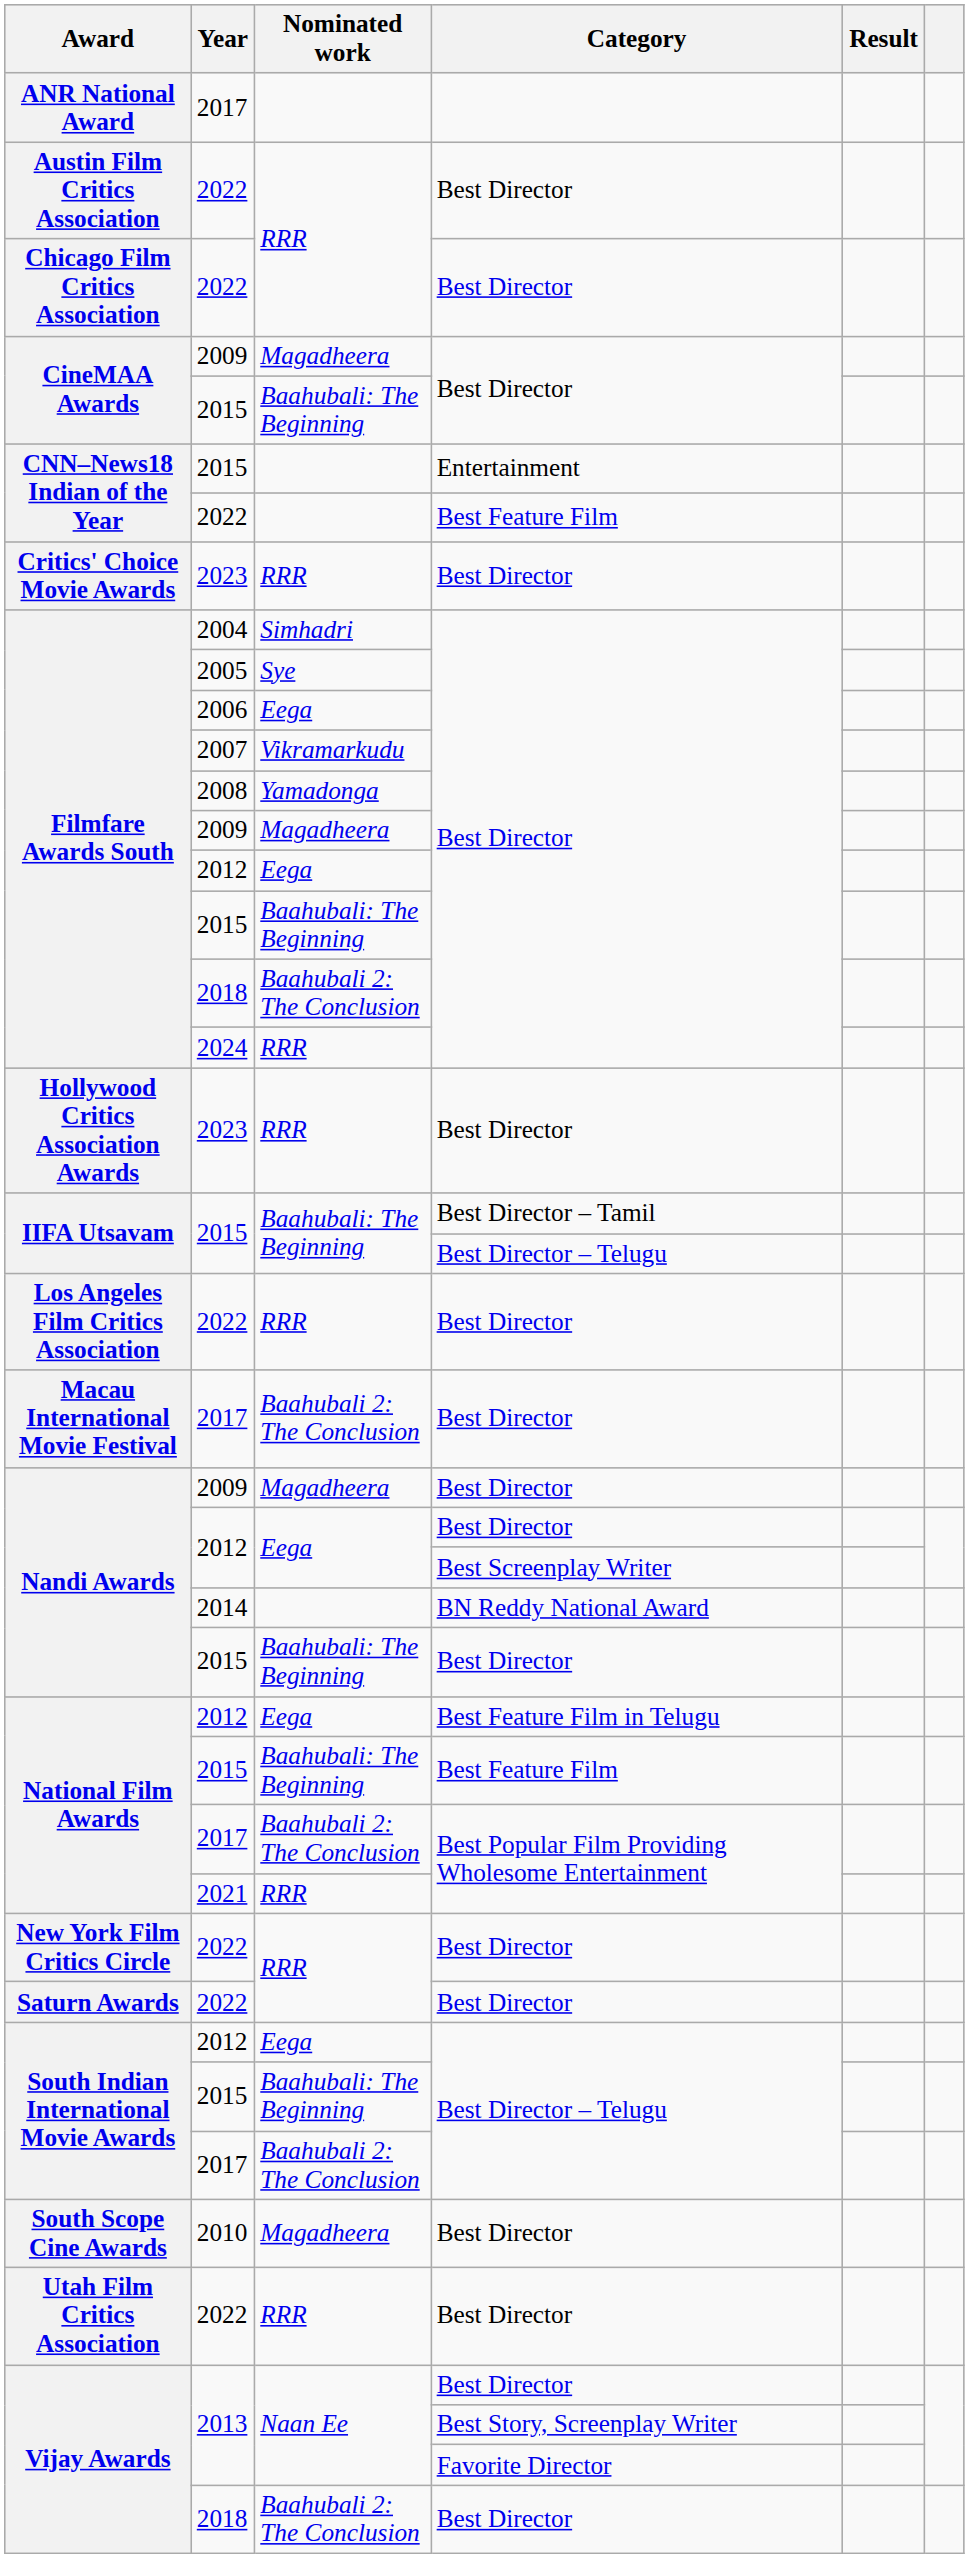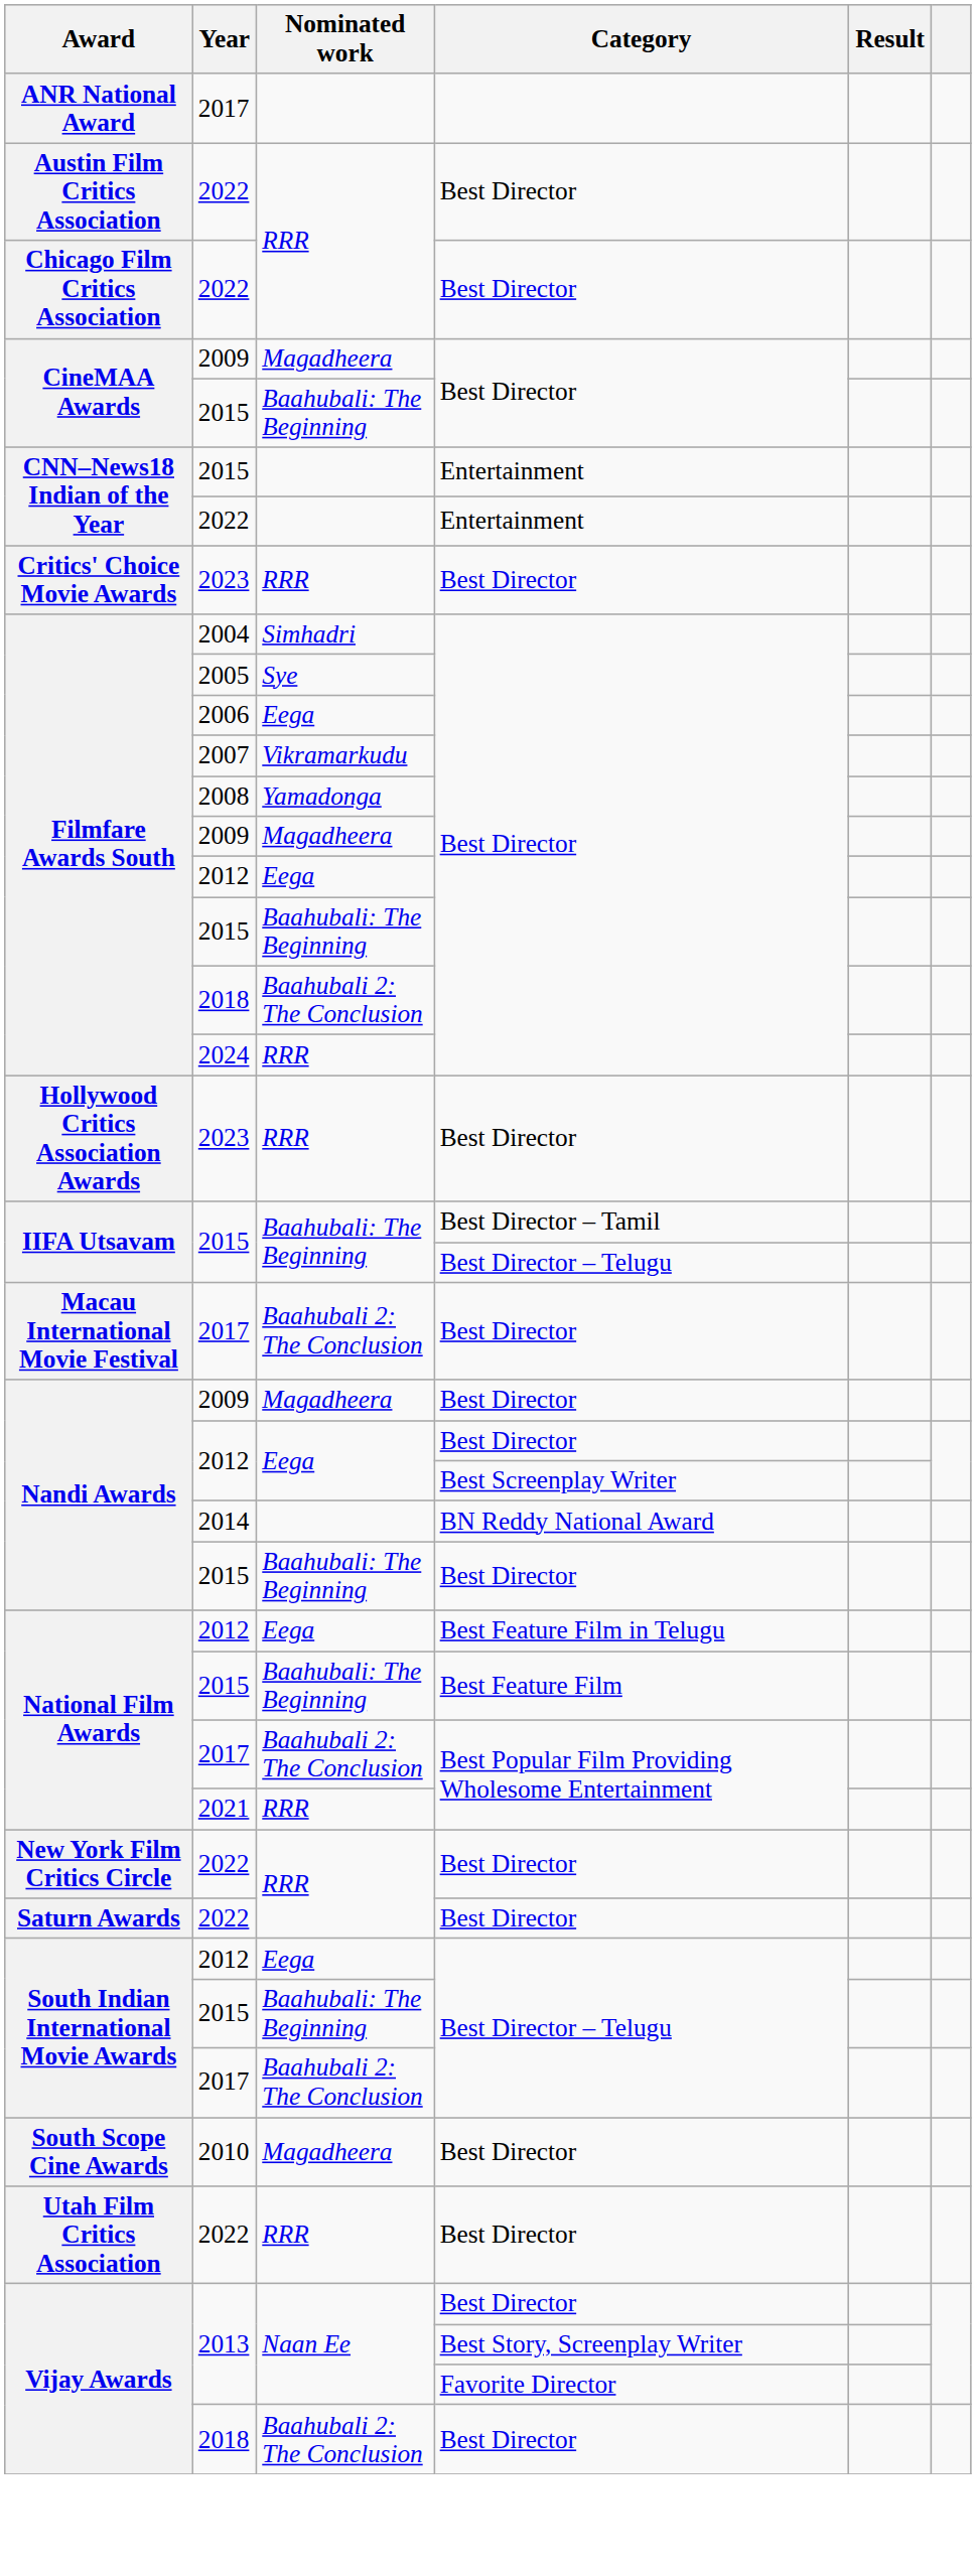CNN–News18 Indian of the Year / 2022 | Category: Best Feature Film -> Entertainment
- row: Los Angeles Film Critics Association | 2022 | RRR | Best Director
